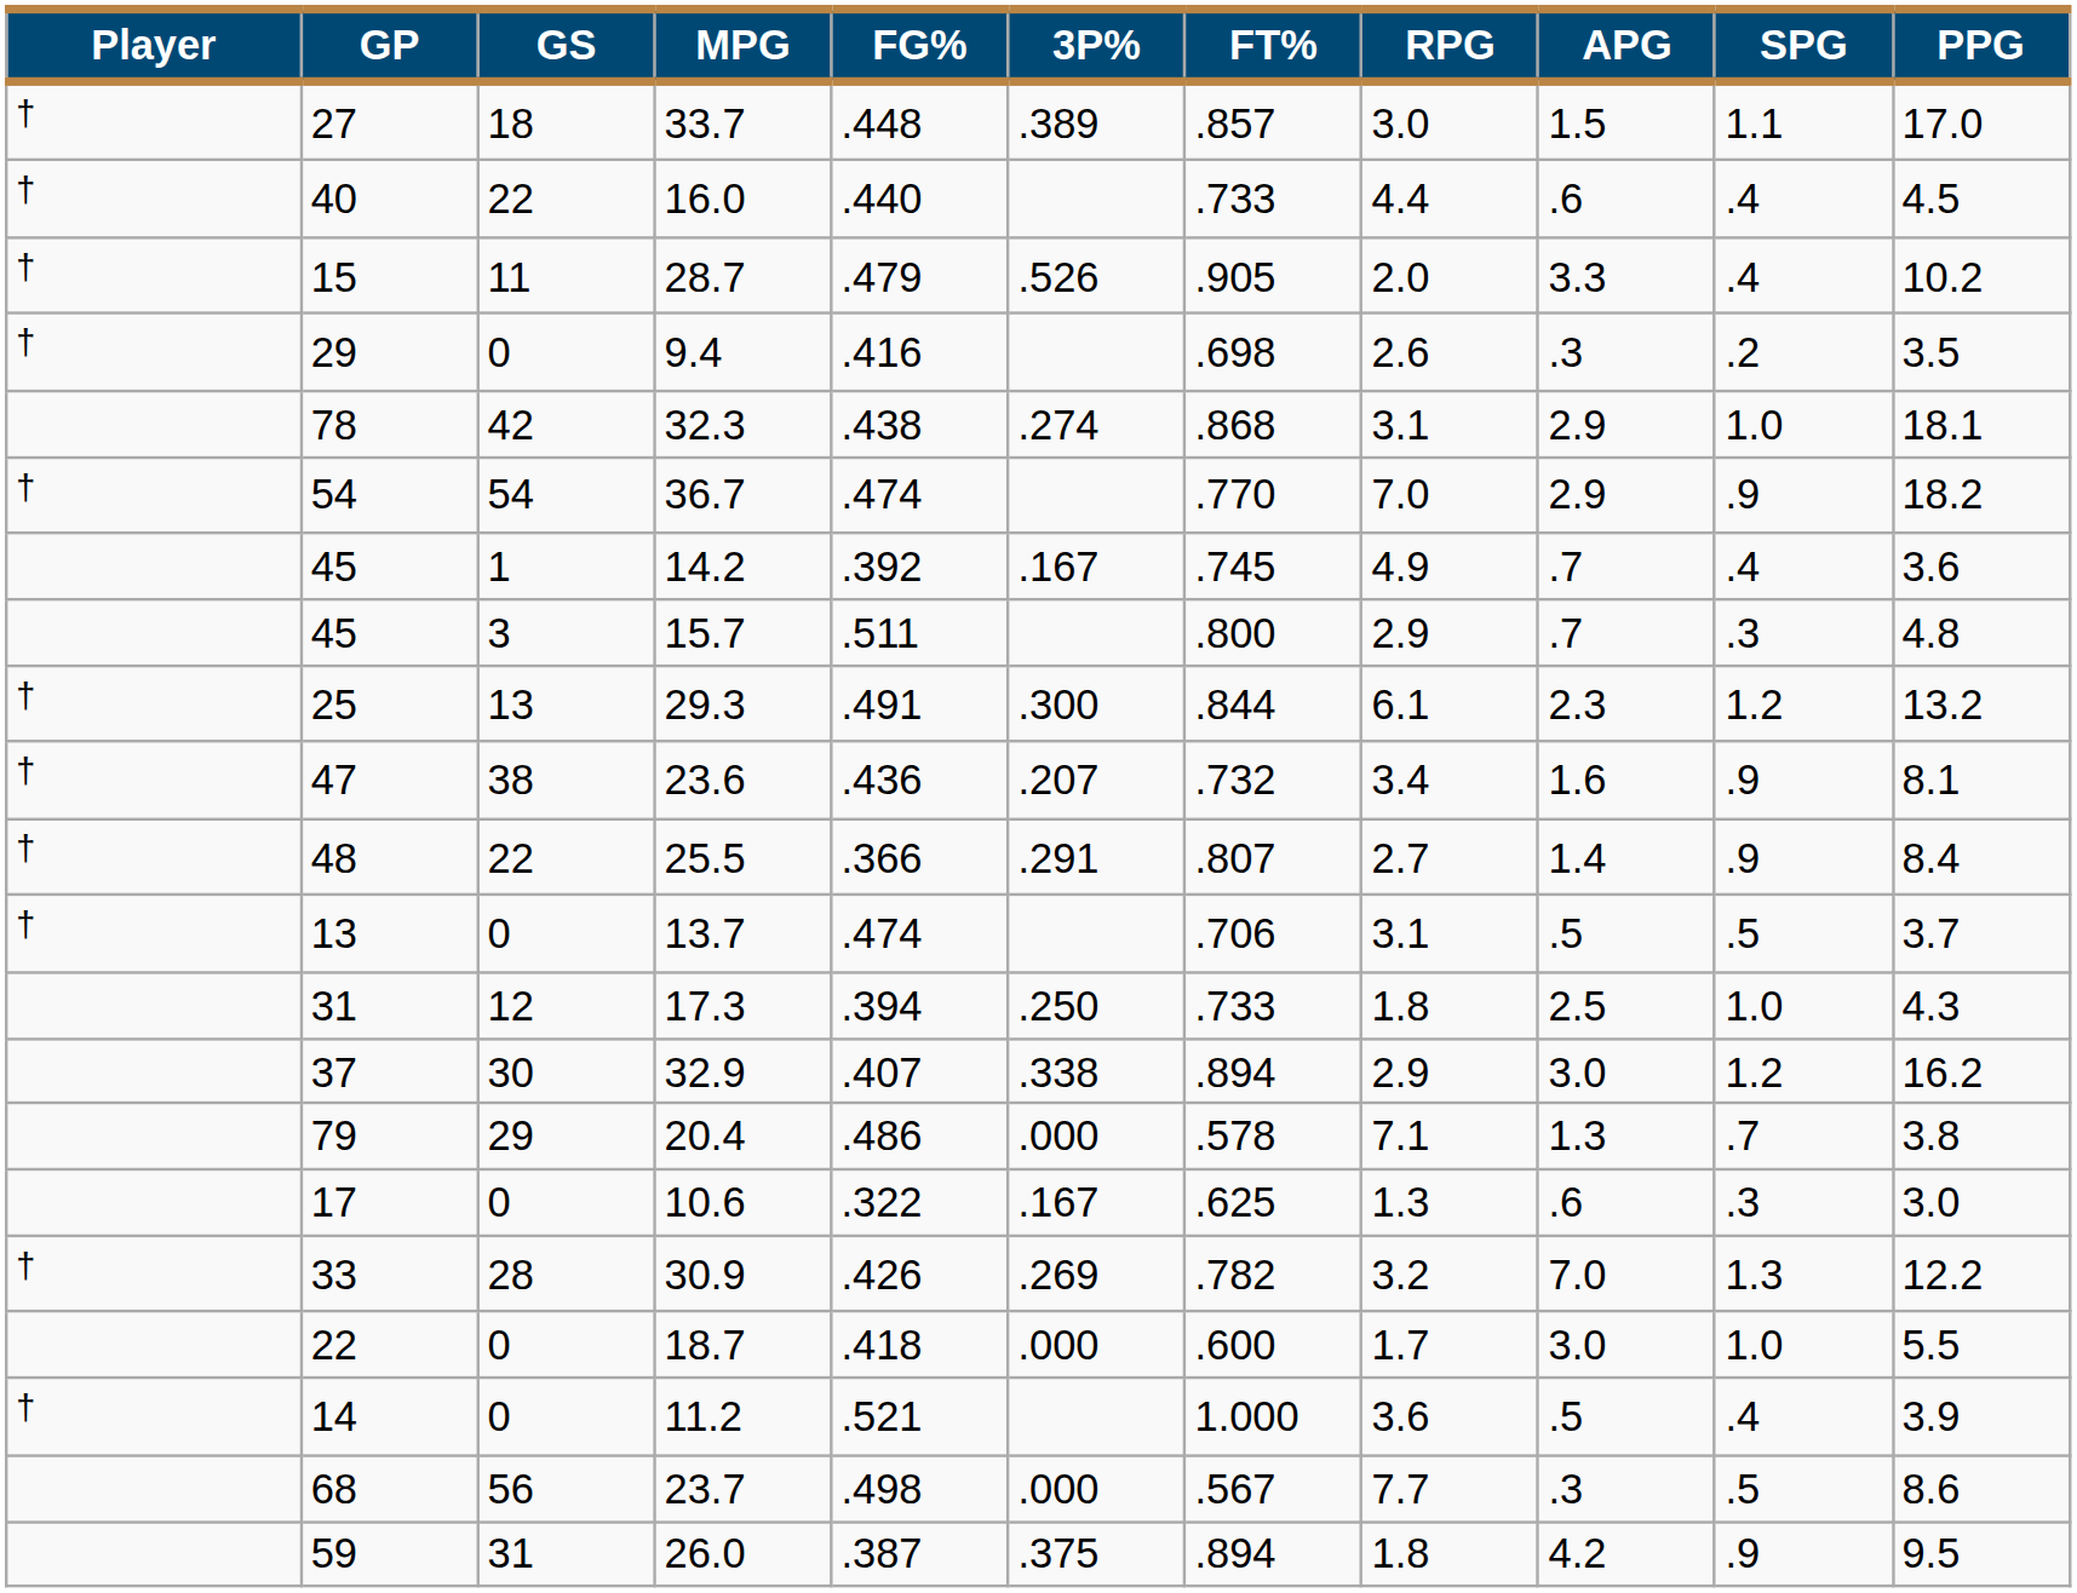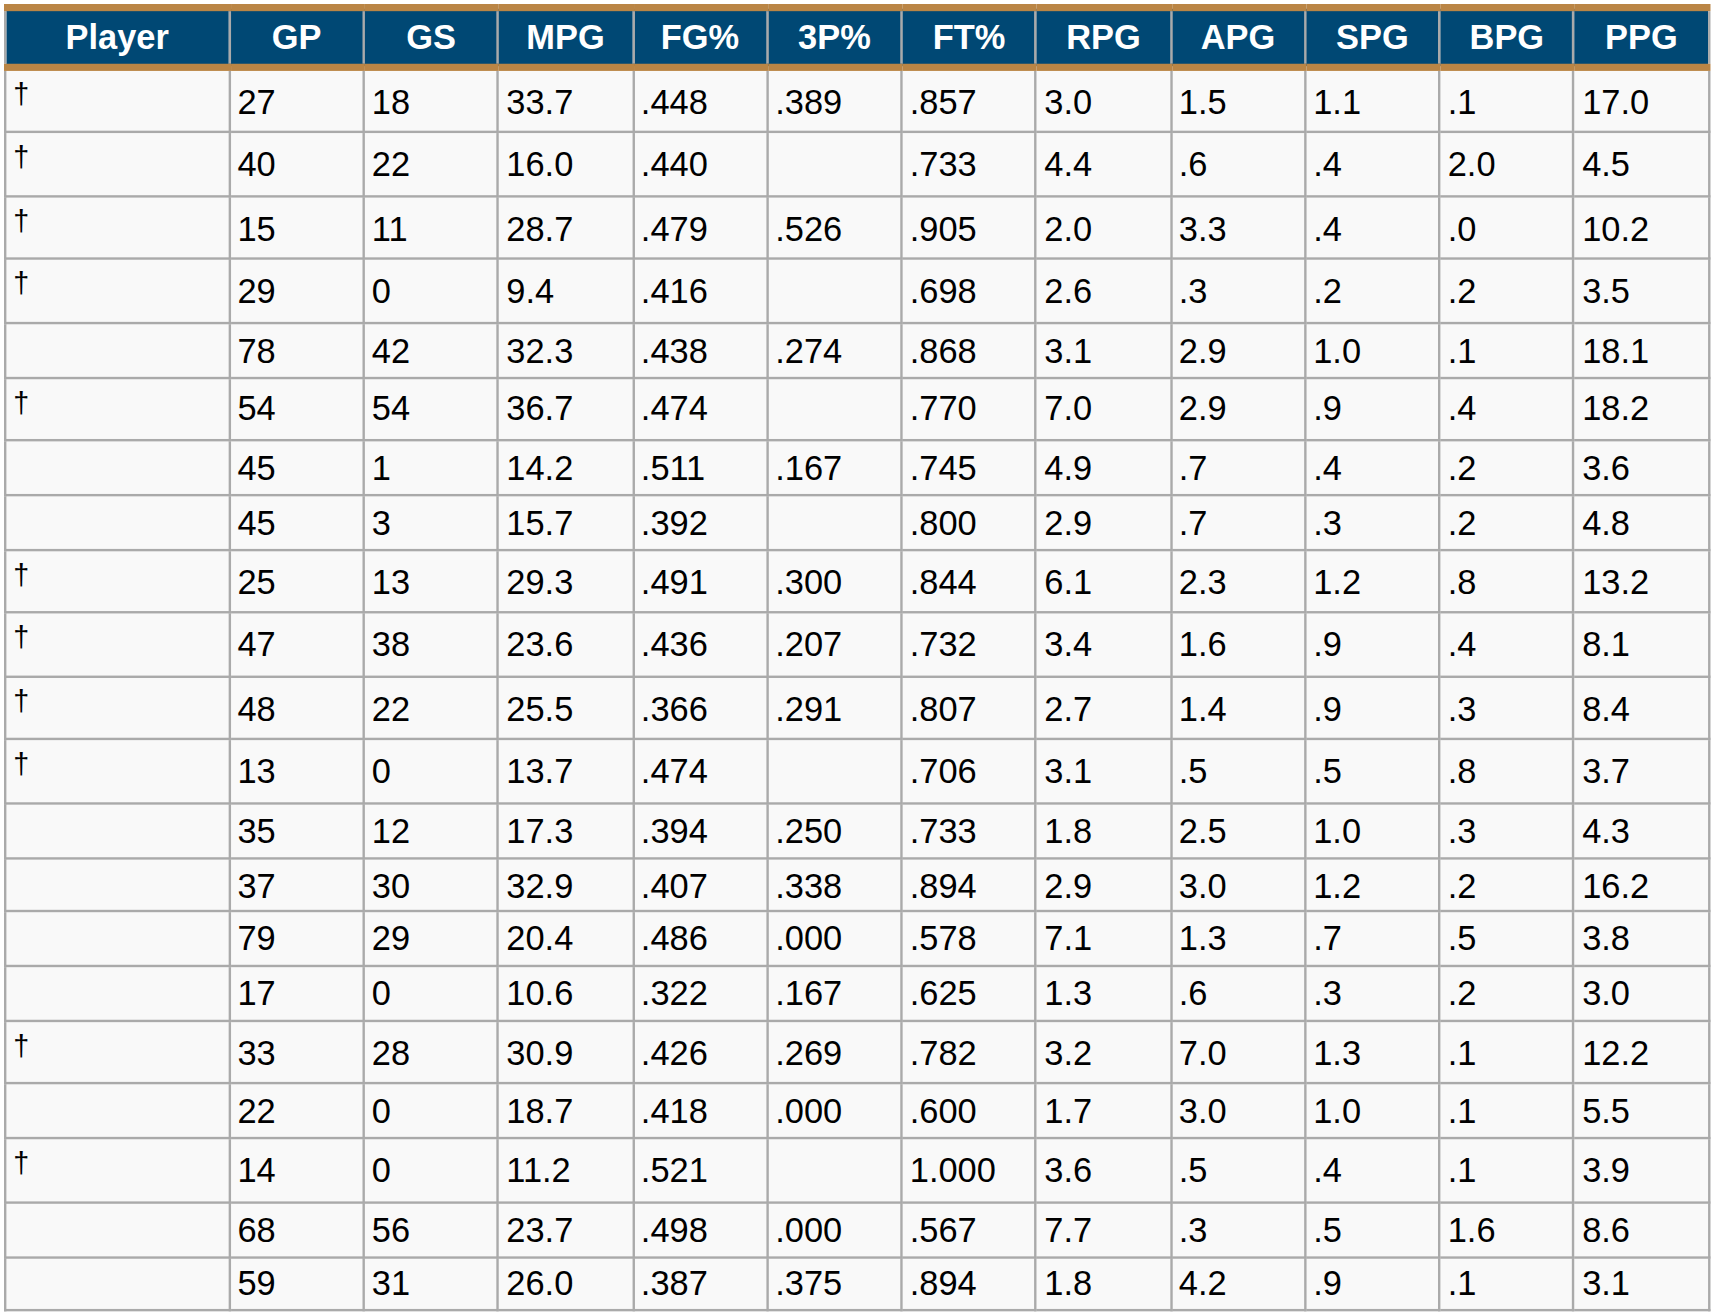+ column: BPG | .1 | 2.0 | .0 | .2 | .1 | .4 | .2 | .2 | .8 | .4 | .3 | .8 | .3 | .2 | .5 | .2 | .1 | .1 | .1 | 1.6 | .1
14.2 | FG%: .392 -> .511
15.7 | FG%: .511 -> .392
17.3 | GP: 31 -> 35
26.0 | PPG: 9.5 -> 3.1
